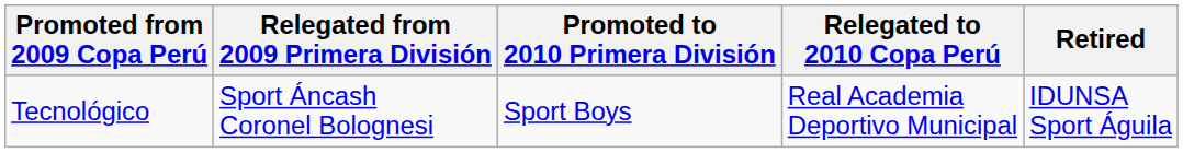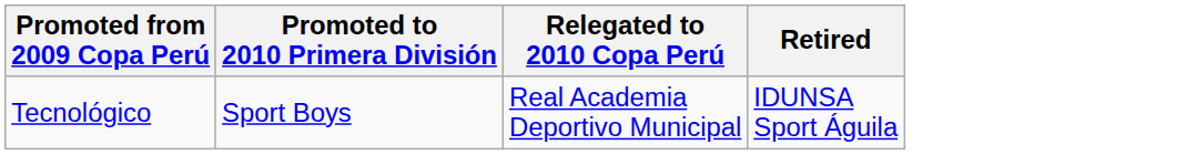- column: Relegated from 2009 Primera División | Sport Áncash Coronel Bolognesi
